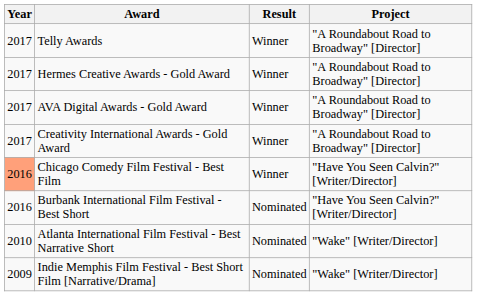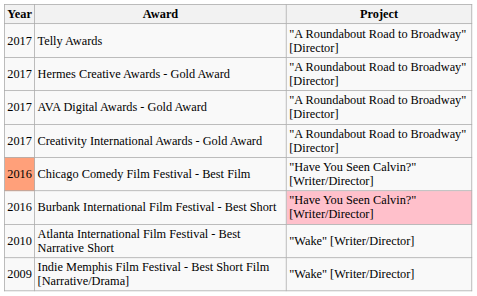- column: Result | Winner | Winner | Winner | Winner | Winner | Nominated | Nominated | Nominated
Burbank International Film Festival - Best Short | Project: no background -> pink background
